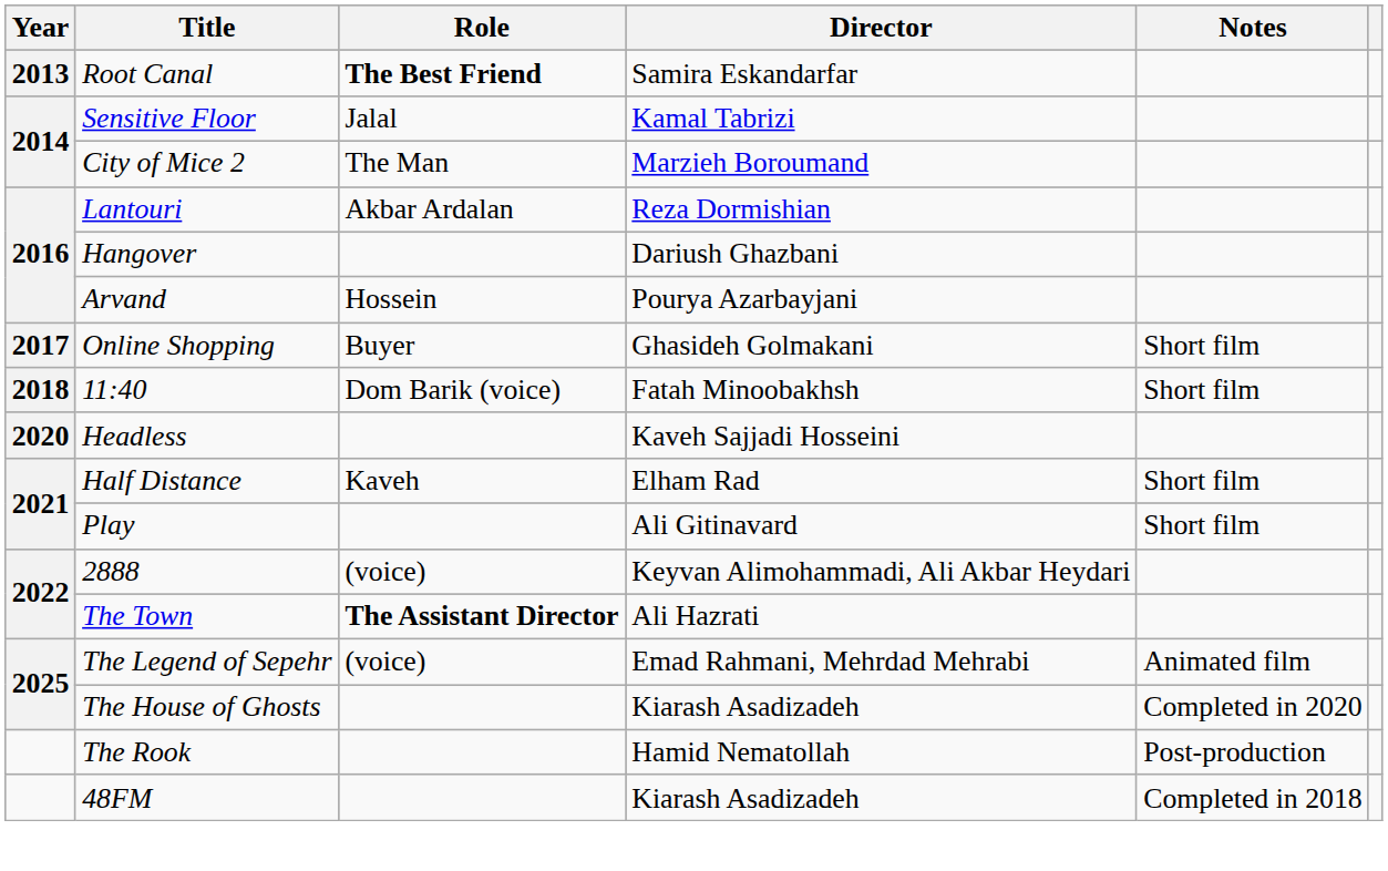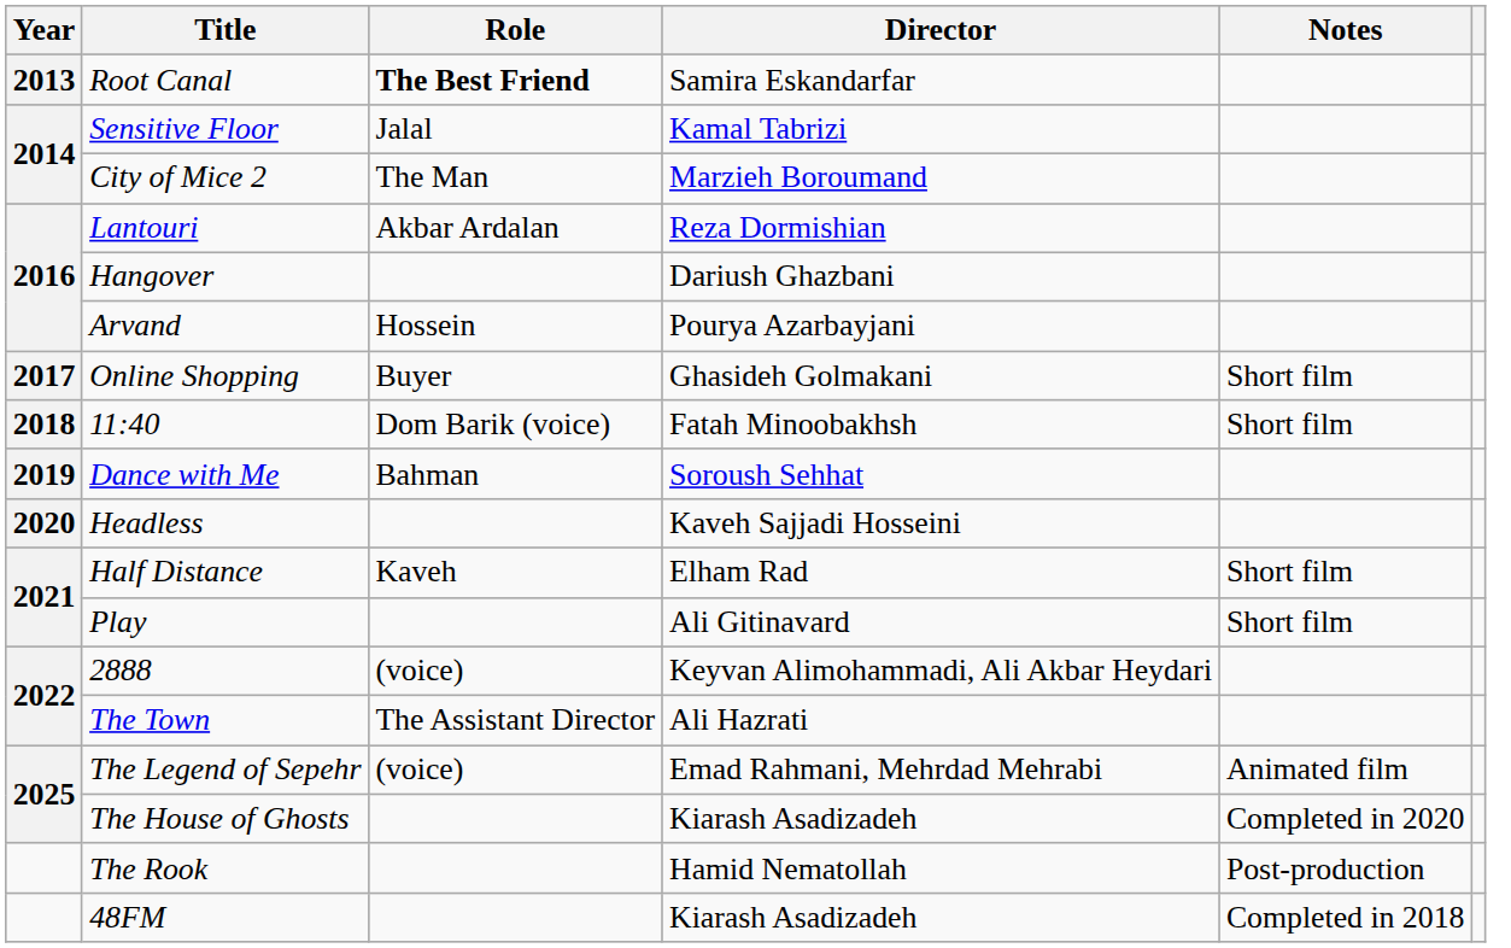+ row: 2019 | Dance with Me | Bahman | Soroush Sehhat
The Town | Role: bold -> normal
